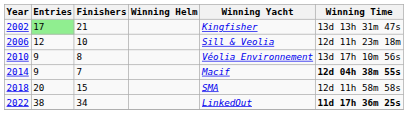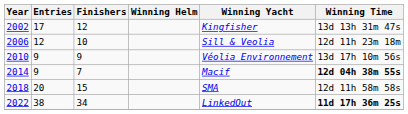2002 | Entries: lightgreen background -> no background
2002 | Finishers: 21 -> 12
2010 | Finishers: 8 -> 9
